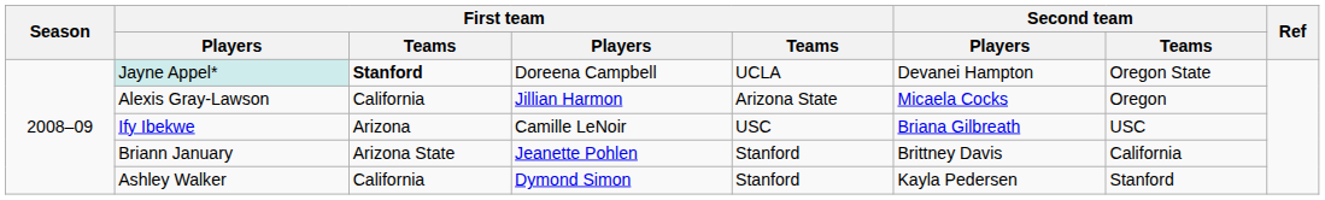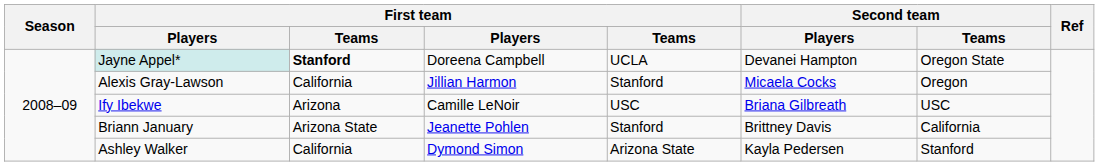Alexis Gray-Lawson | column 5: Arizona State -> Stanford
Ashley Walker | column 5: Stanford -> Arizona State
